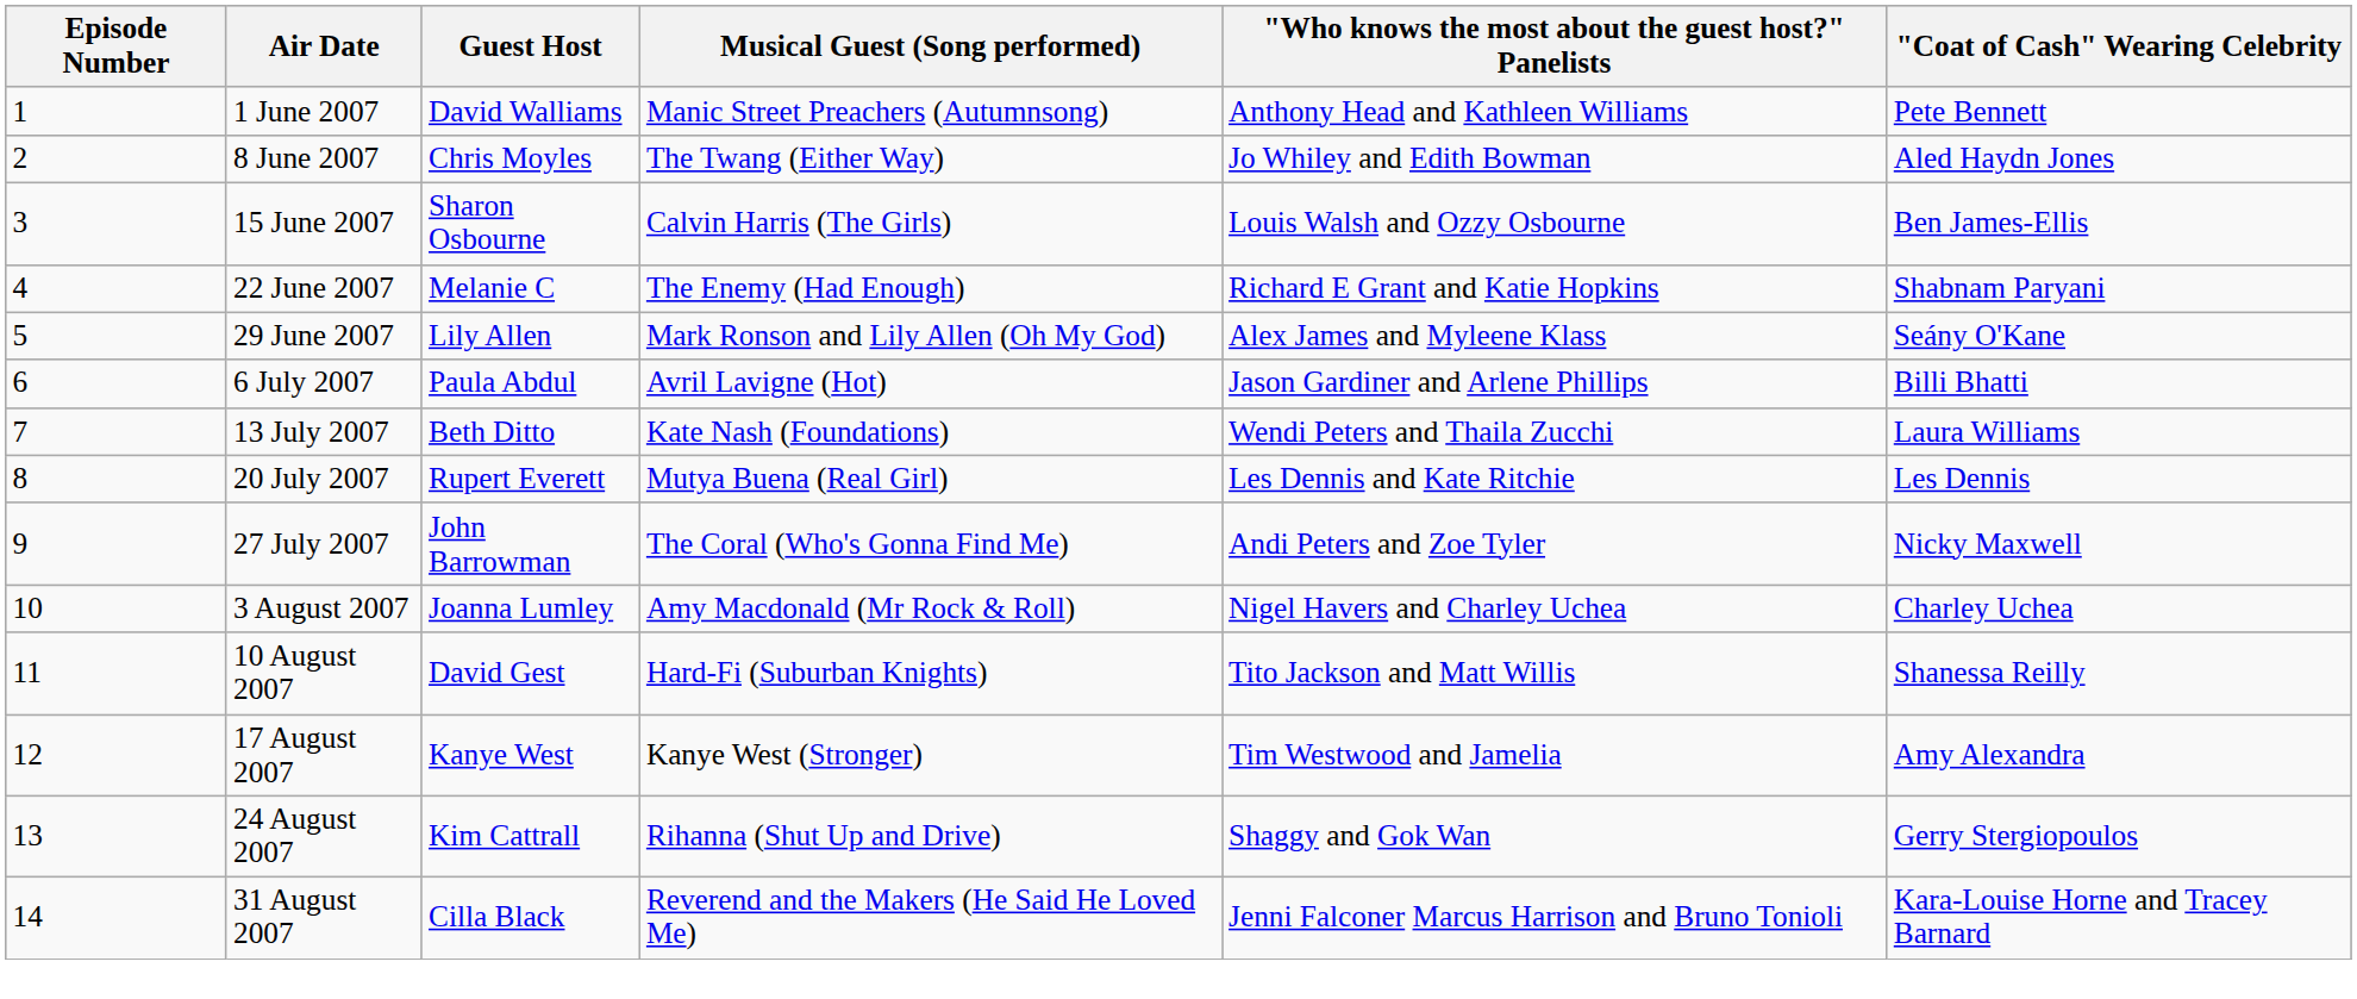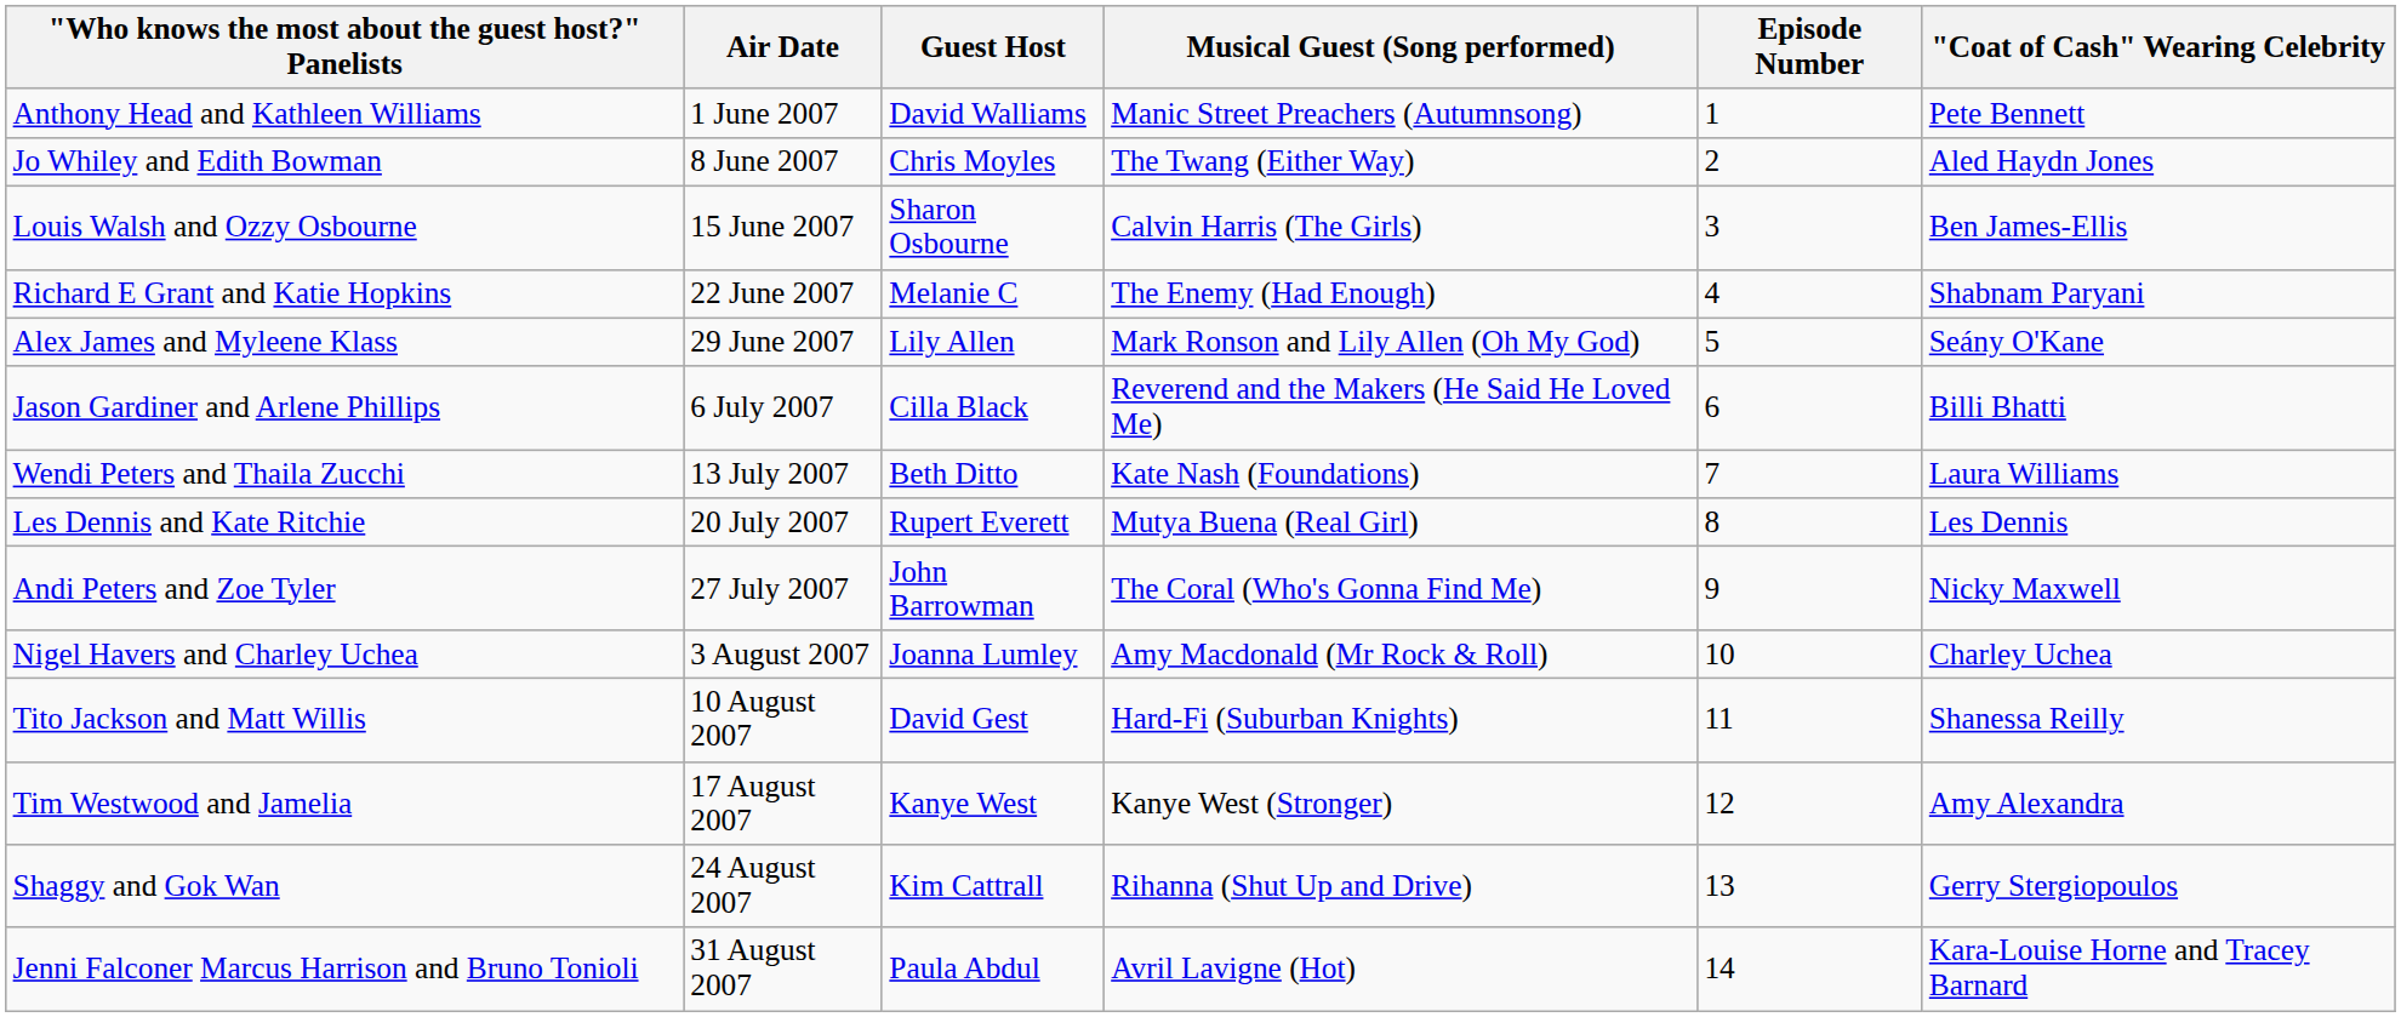columns swapped: Episode Number <-> "Who knows the most about the guest host?" Panelists
6 July 2007 | Guest Host: Paula Abdul -> Cilla Black
6 July 2007 | Musical Guest (Song performed): Avril Lavigne (Hot) -> Reverend and the Makers (He Said He Loved Me)
31 August 2007 | Guest Host: Cilla Black -> Paula Abdul
31 August 2007 | Musical Guest (Song performed): Reverend and the Makers (He Said He Loved Me) -> Avril Lavigne (Hot)
